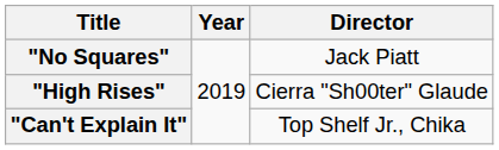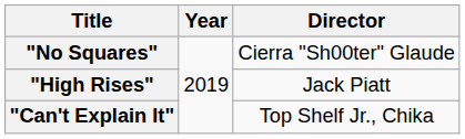"No Squares" | Director: Jack Piatt -> Cierra "Sh00ter" Glaude
"High Rises" | Director: Cierra "Sh00ter" Glaude -> Jack Piatt
